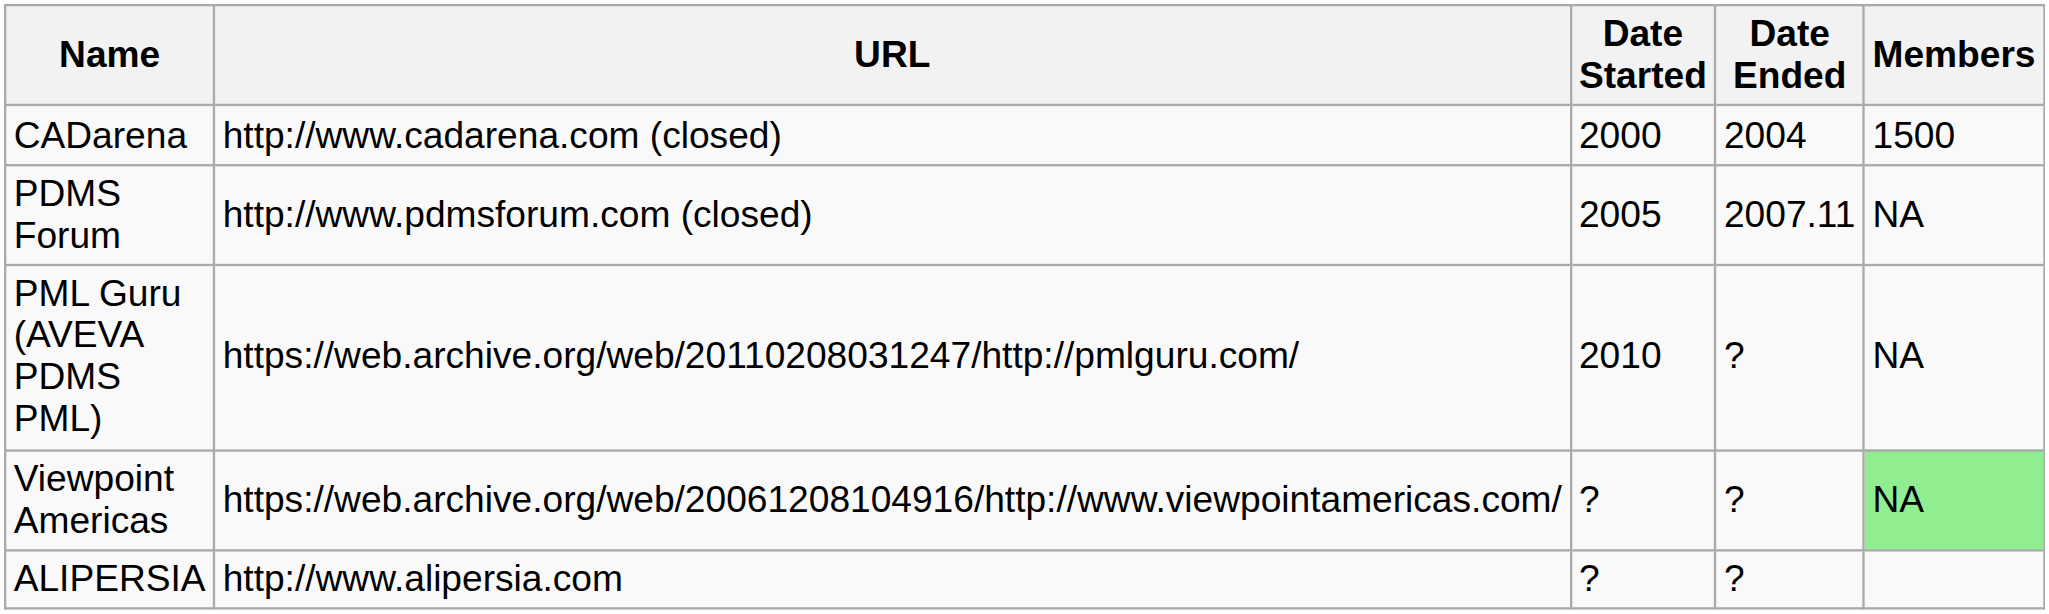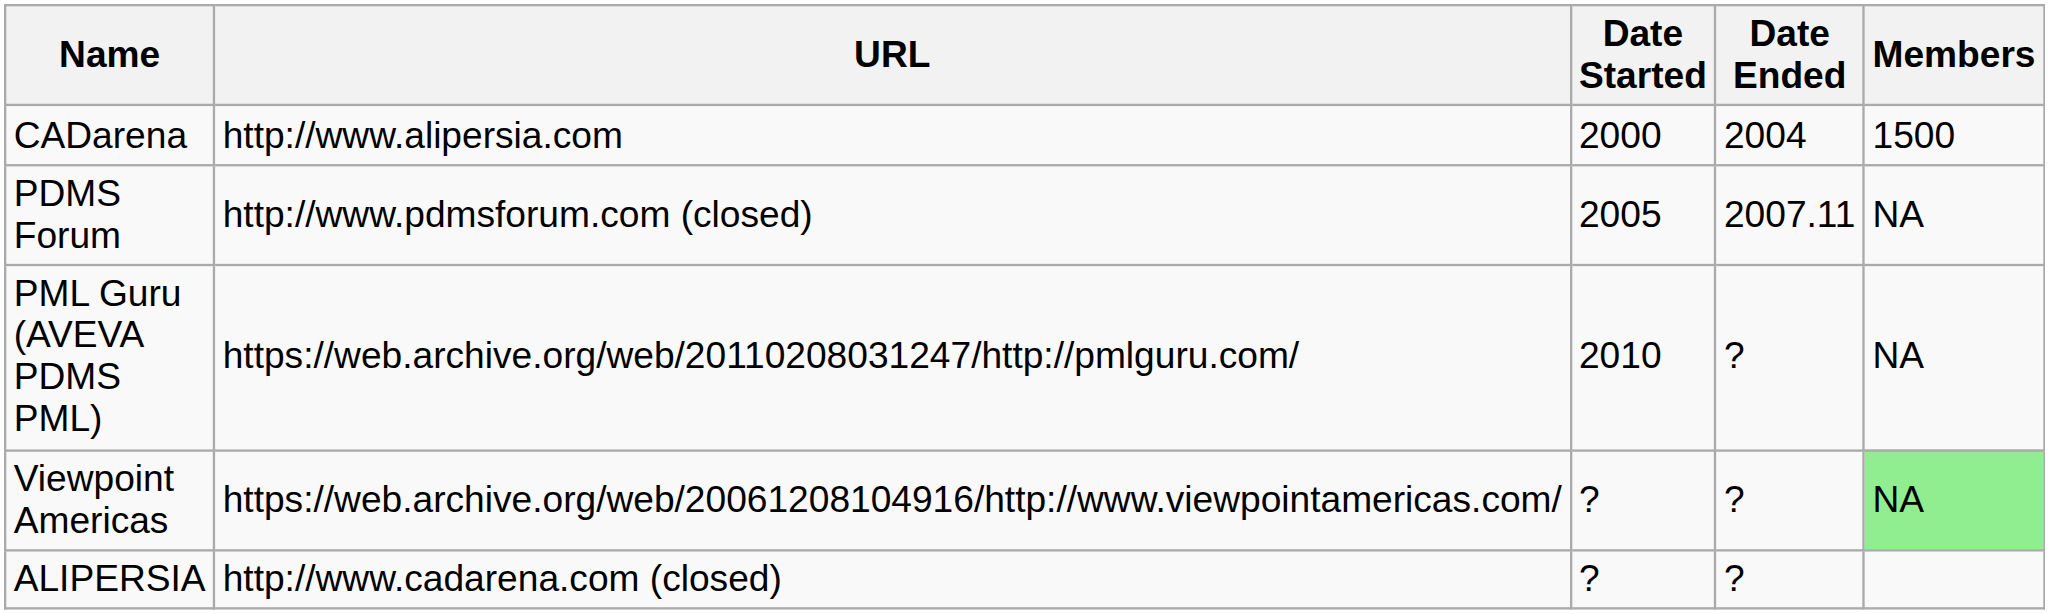CADarena | URL: http://www.cadarena.com (closed) -> http://www.alipersia.com
ALIPERSIA | URL: http://www.alipersia.com -> http://www.cadarena.com (closed)
